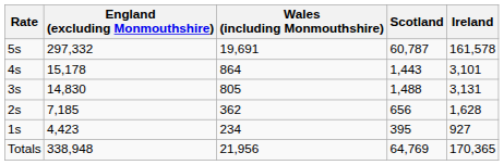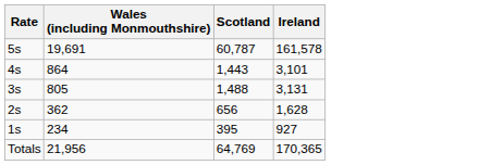- column: England (excluding Monmouthshire) | 297,332 | 15,178 | 14,830 | 7,185 | 4,423 | 338,948
